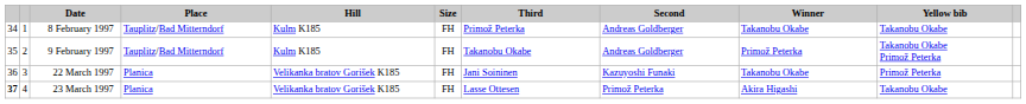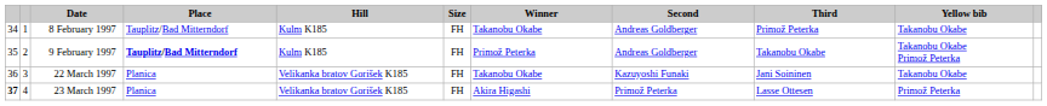columns swapped: Winner <-> Third
9 February 1997 | Place: normal -> bold
22 March 1997 | Yellow bib: Primož Peterka -> Takanobu Okabe
23 March 1997 | Yellow bib: Takanobu Okabe -> Primož Peterka
